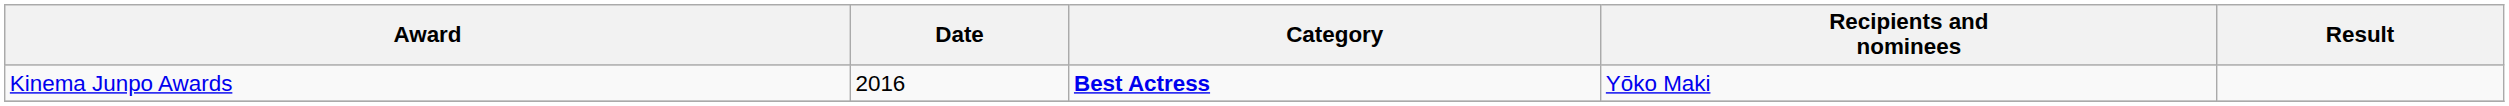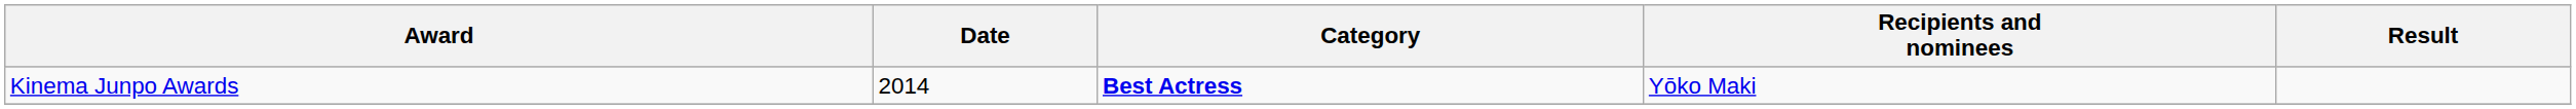Kinema Junpo Awards | Date: 2016 -> 2014
